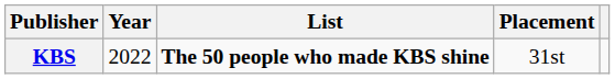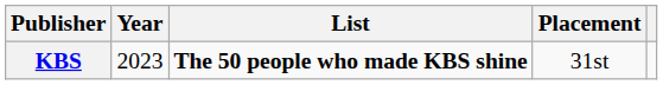KBS | Year: 2022 -> 2023
